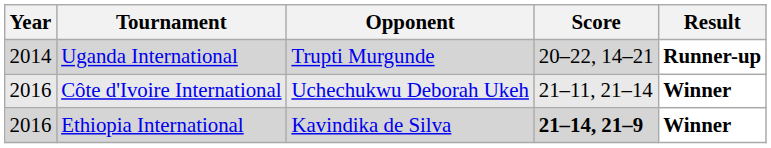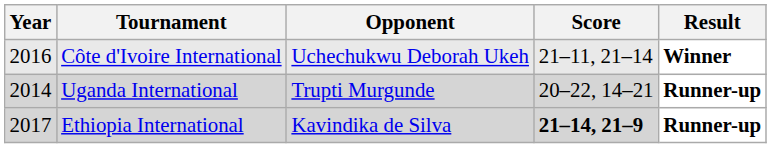rows swapped: Uganda International <-> Côte d'Ivoire International
Ethiopia International | Year: 2016 -> 2017
Ethiopia International | Result: Winner -> Runner-up
